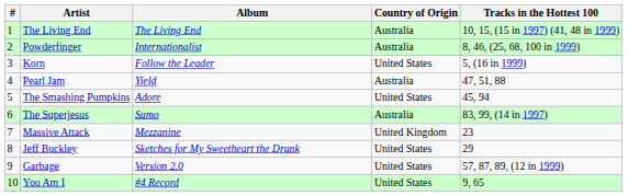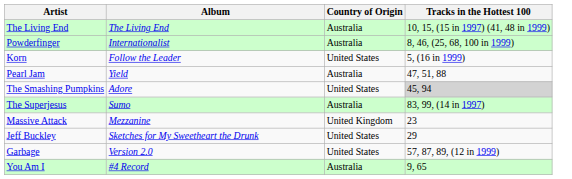- column: # | 1 | 2 | 3 | 4 | 5 | 6 | 7 | 8 | 9 | 10
The Smashing Pumpkins | Tracks in the Hottest 100: no background -> lightgrey background
You Am I | Country of Origin: United States -> Australia
